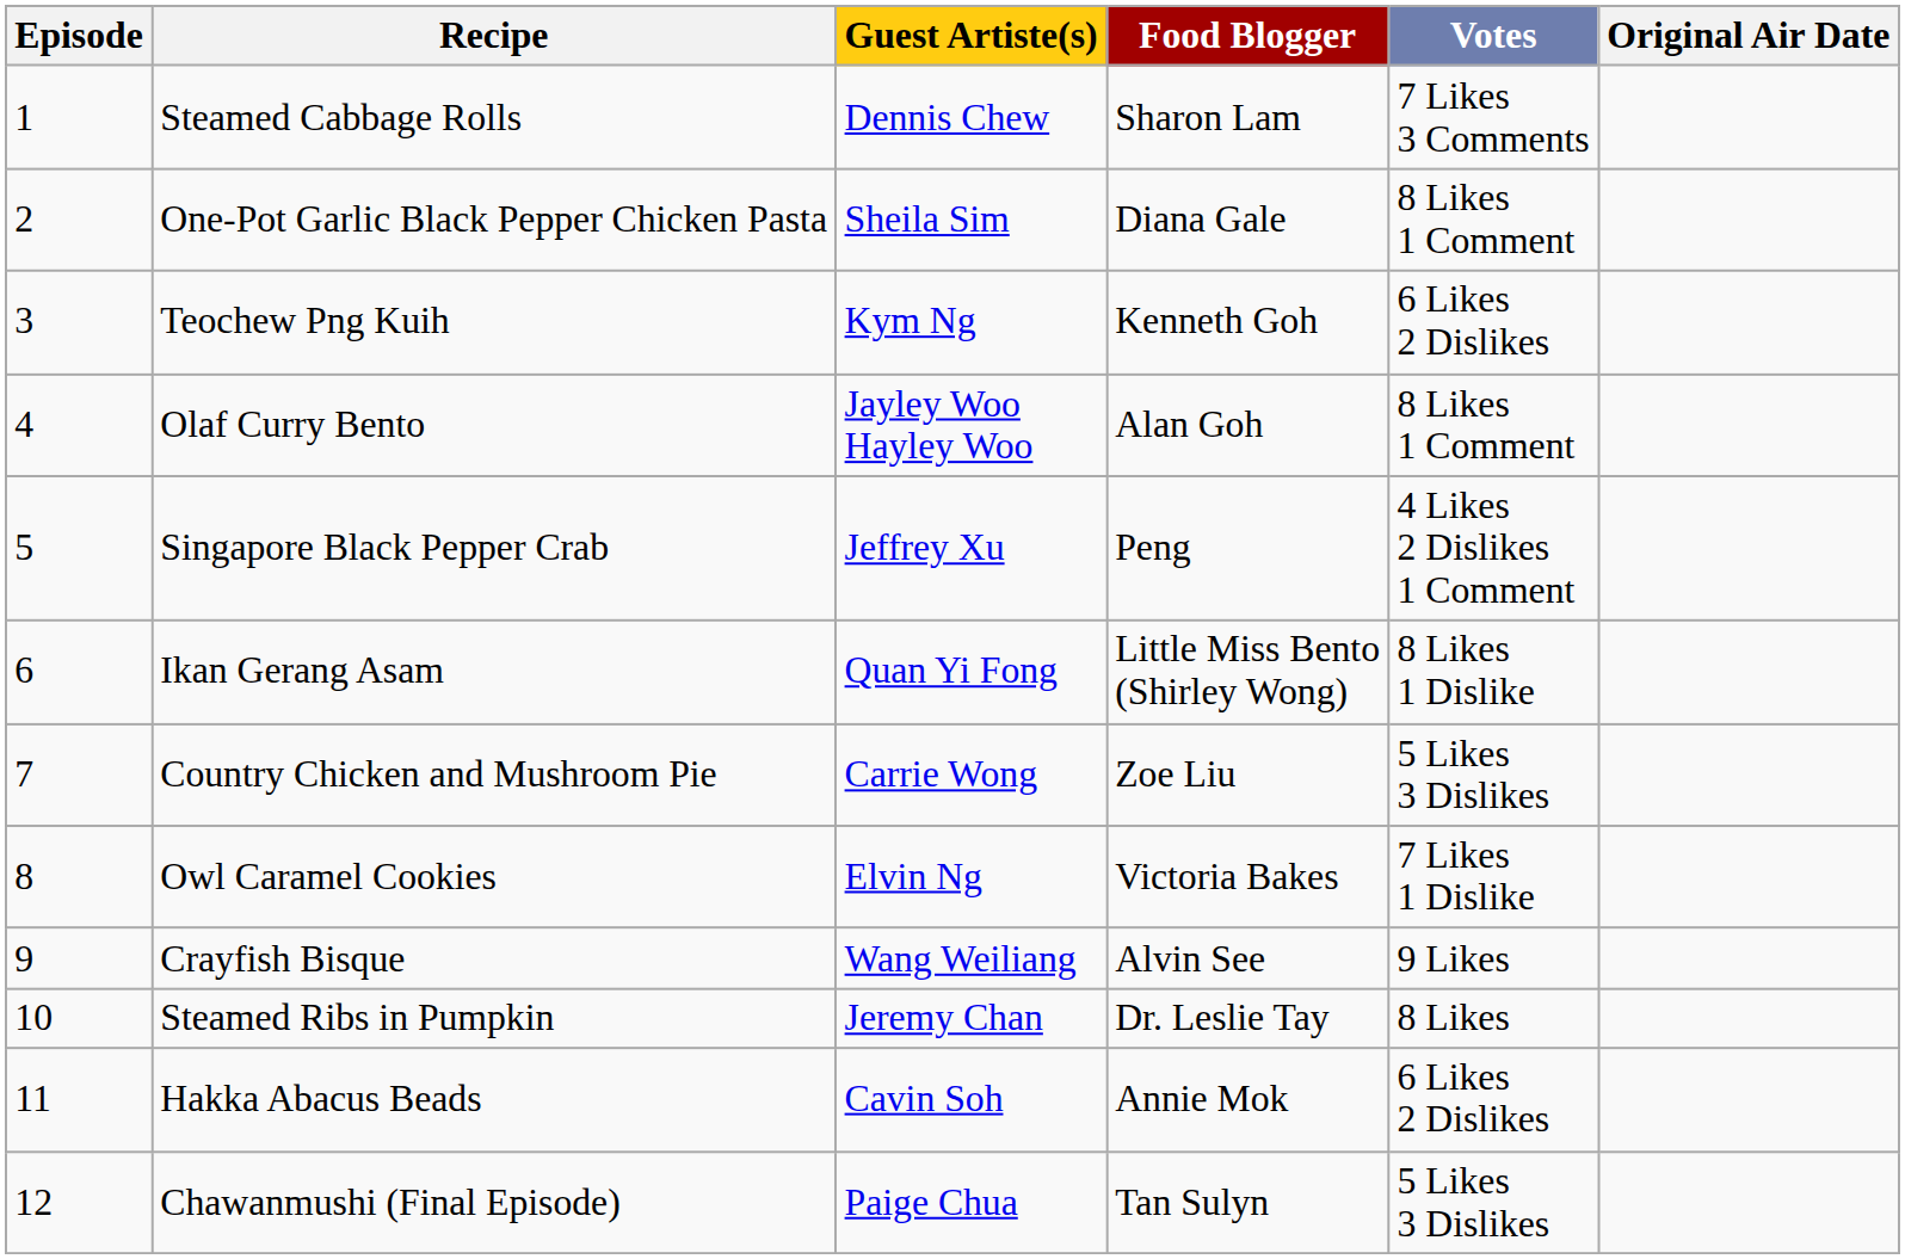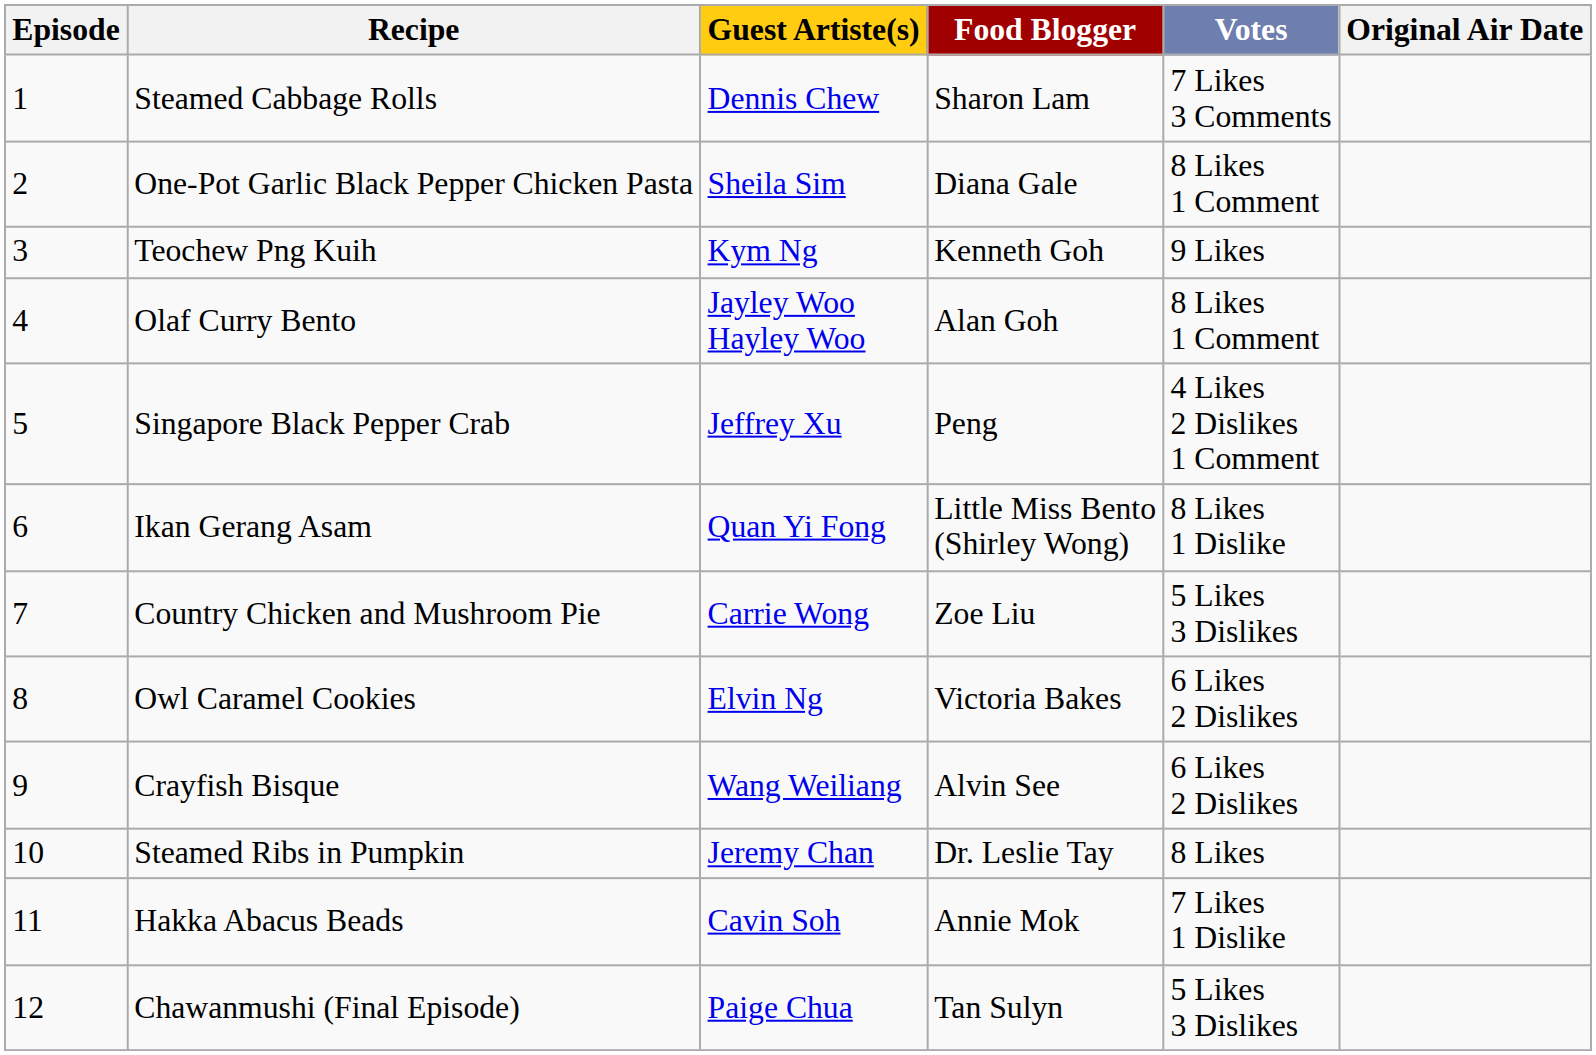Teochew Png Kuih | Votes: 6 Likes 2 Dislikes -> 9 Likes
Owl Caramel Cookies | Votes: 7 Likes 1 Dislike -> 6 Likes 2 Dislikes
Crayfish Bisque | Votes: 9 Likes -> 6 Likes 2 Dislikes
Hakka Abacus Beads | Votes: 6 Likes 2 Dislikes -> 7 Likes 1 Dislike
